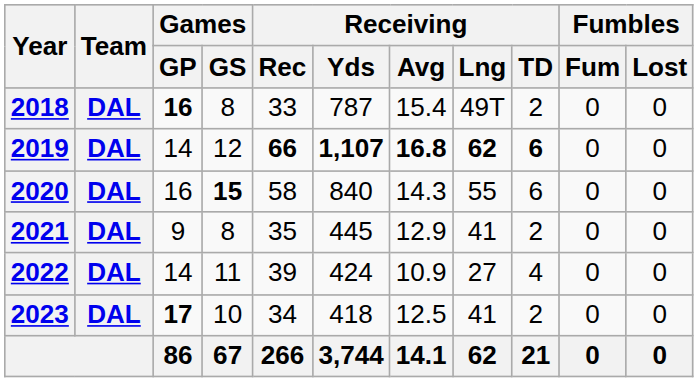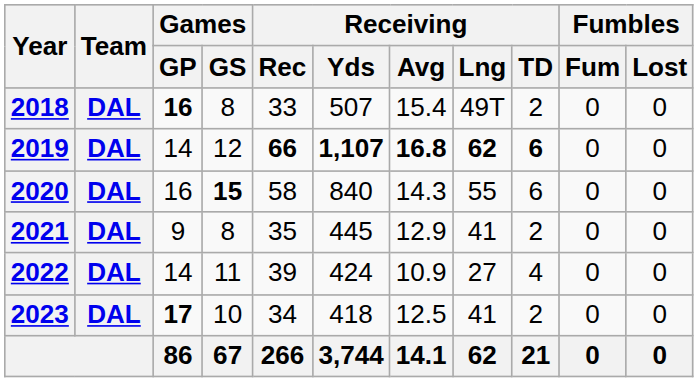2018 | Receiving / Yds: 787 -> 507
